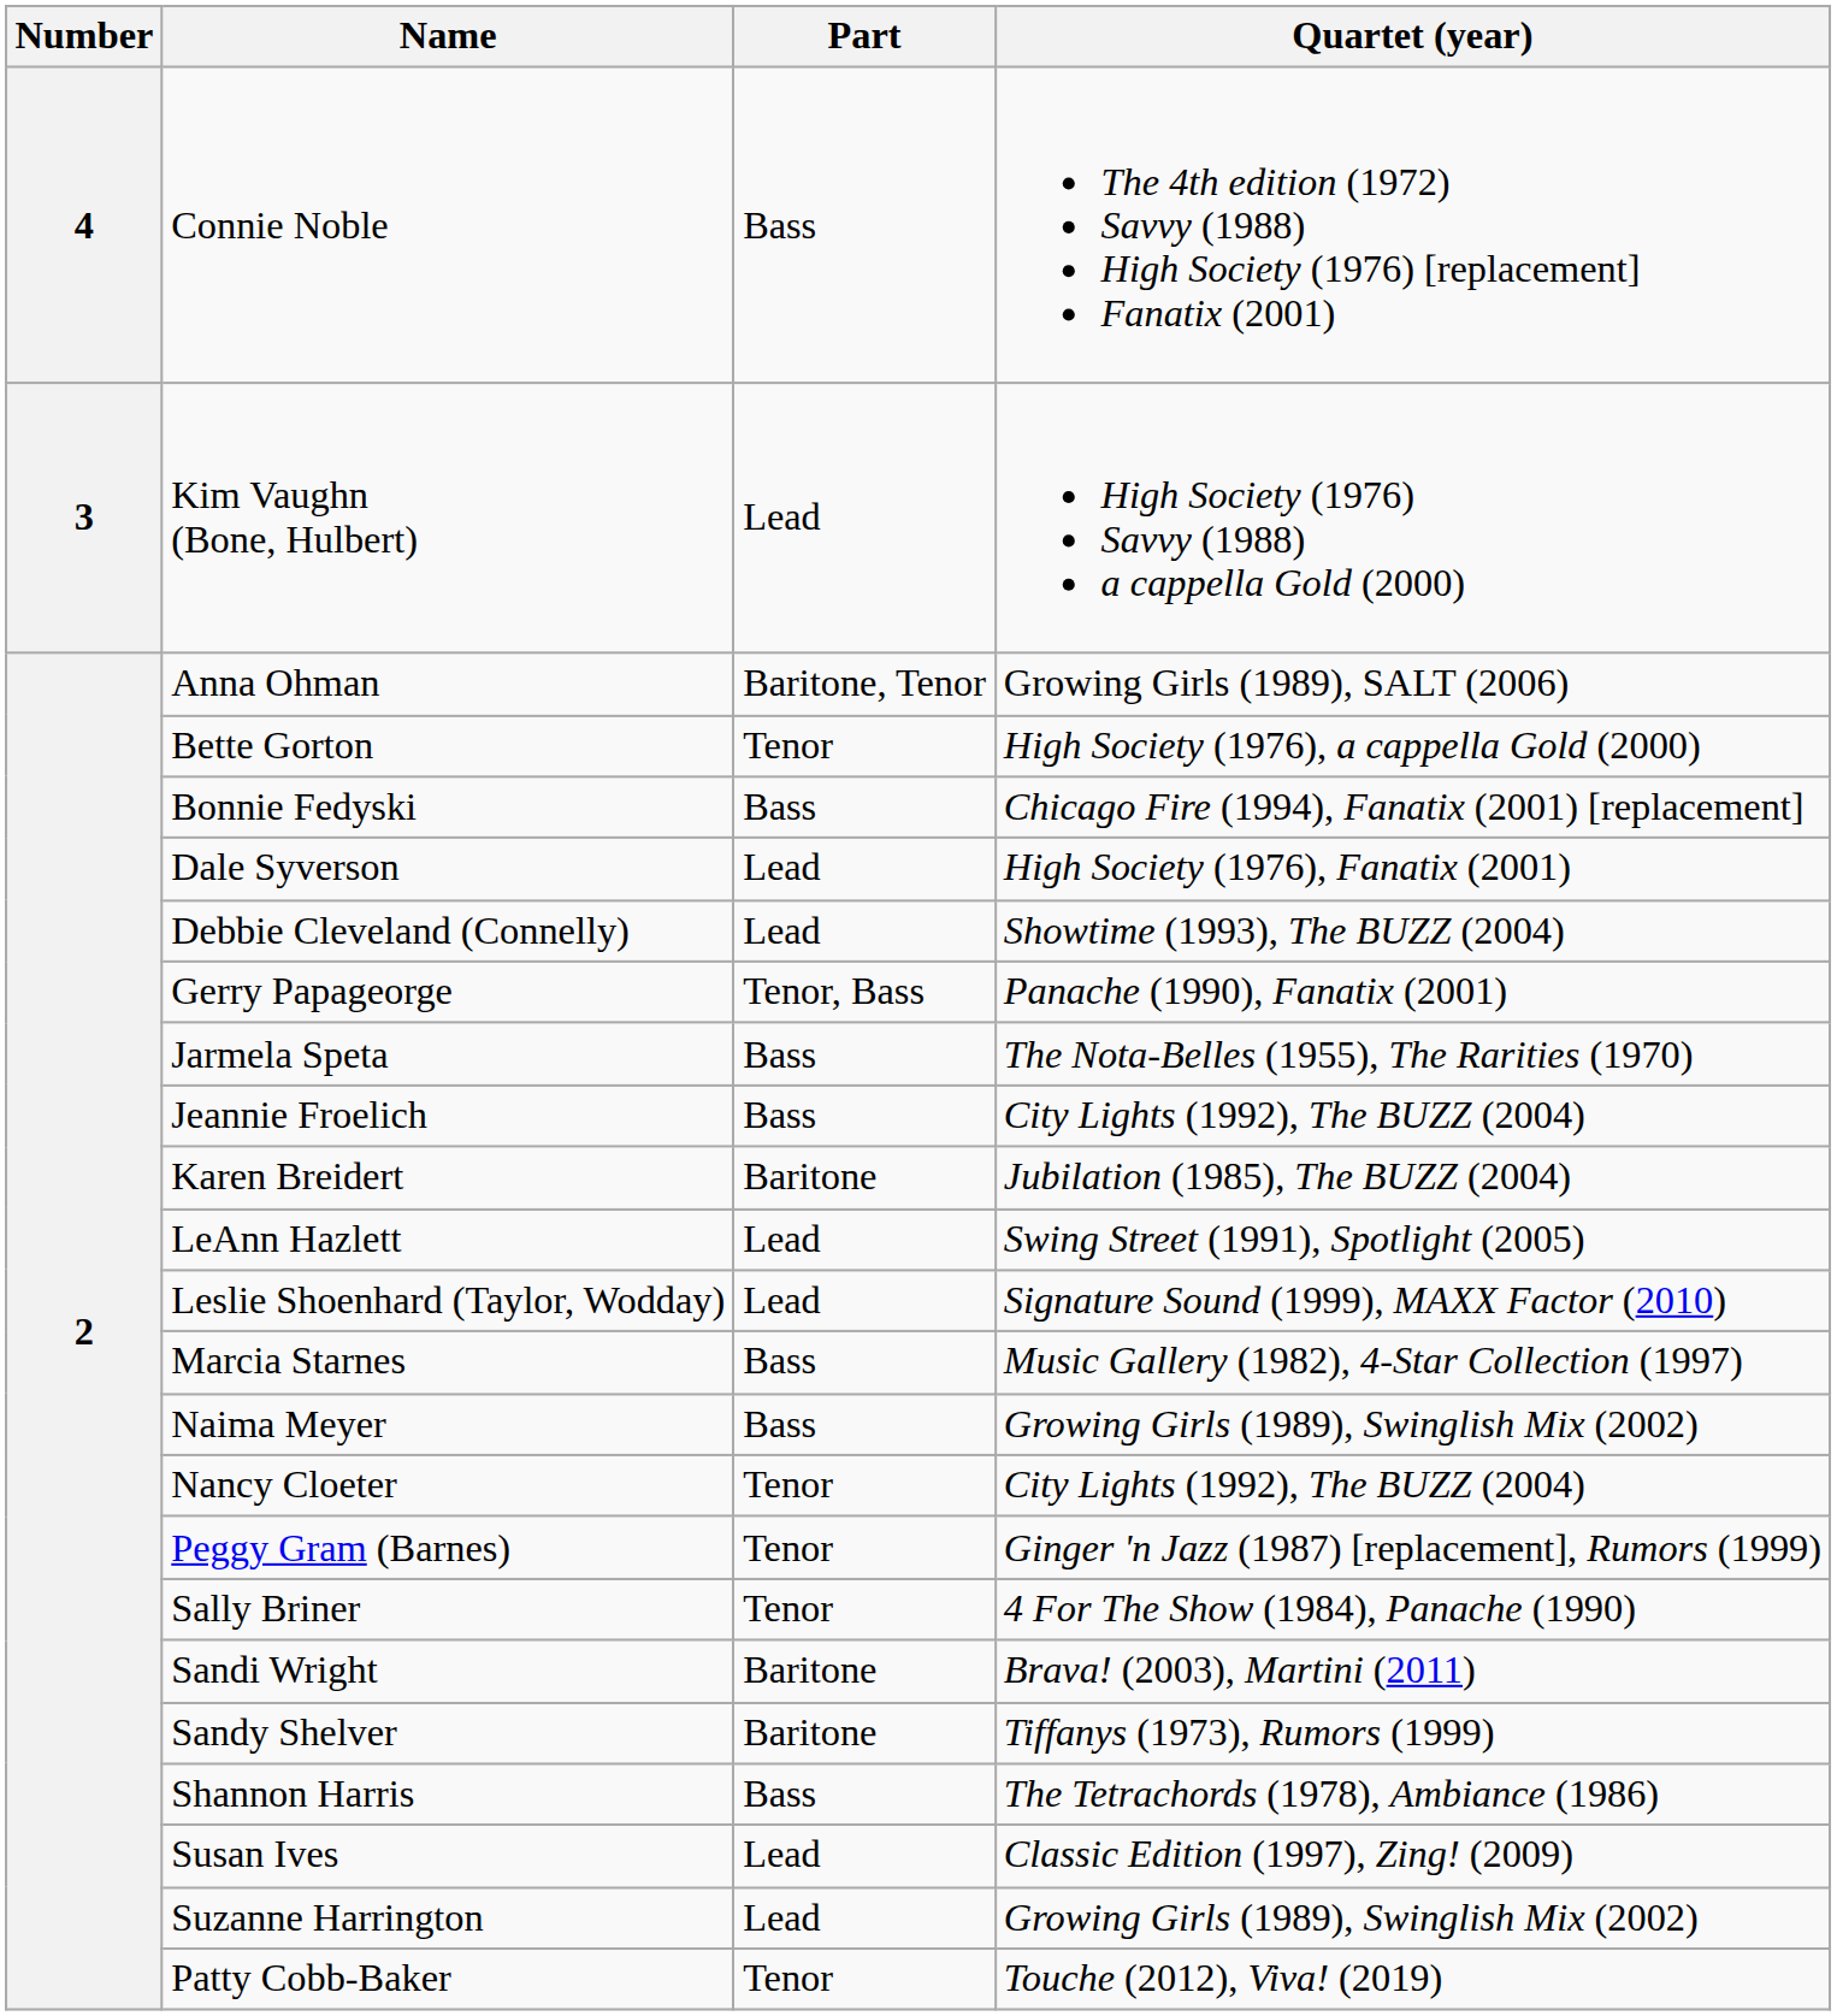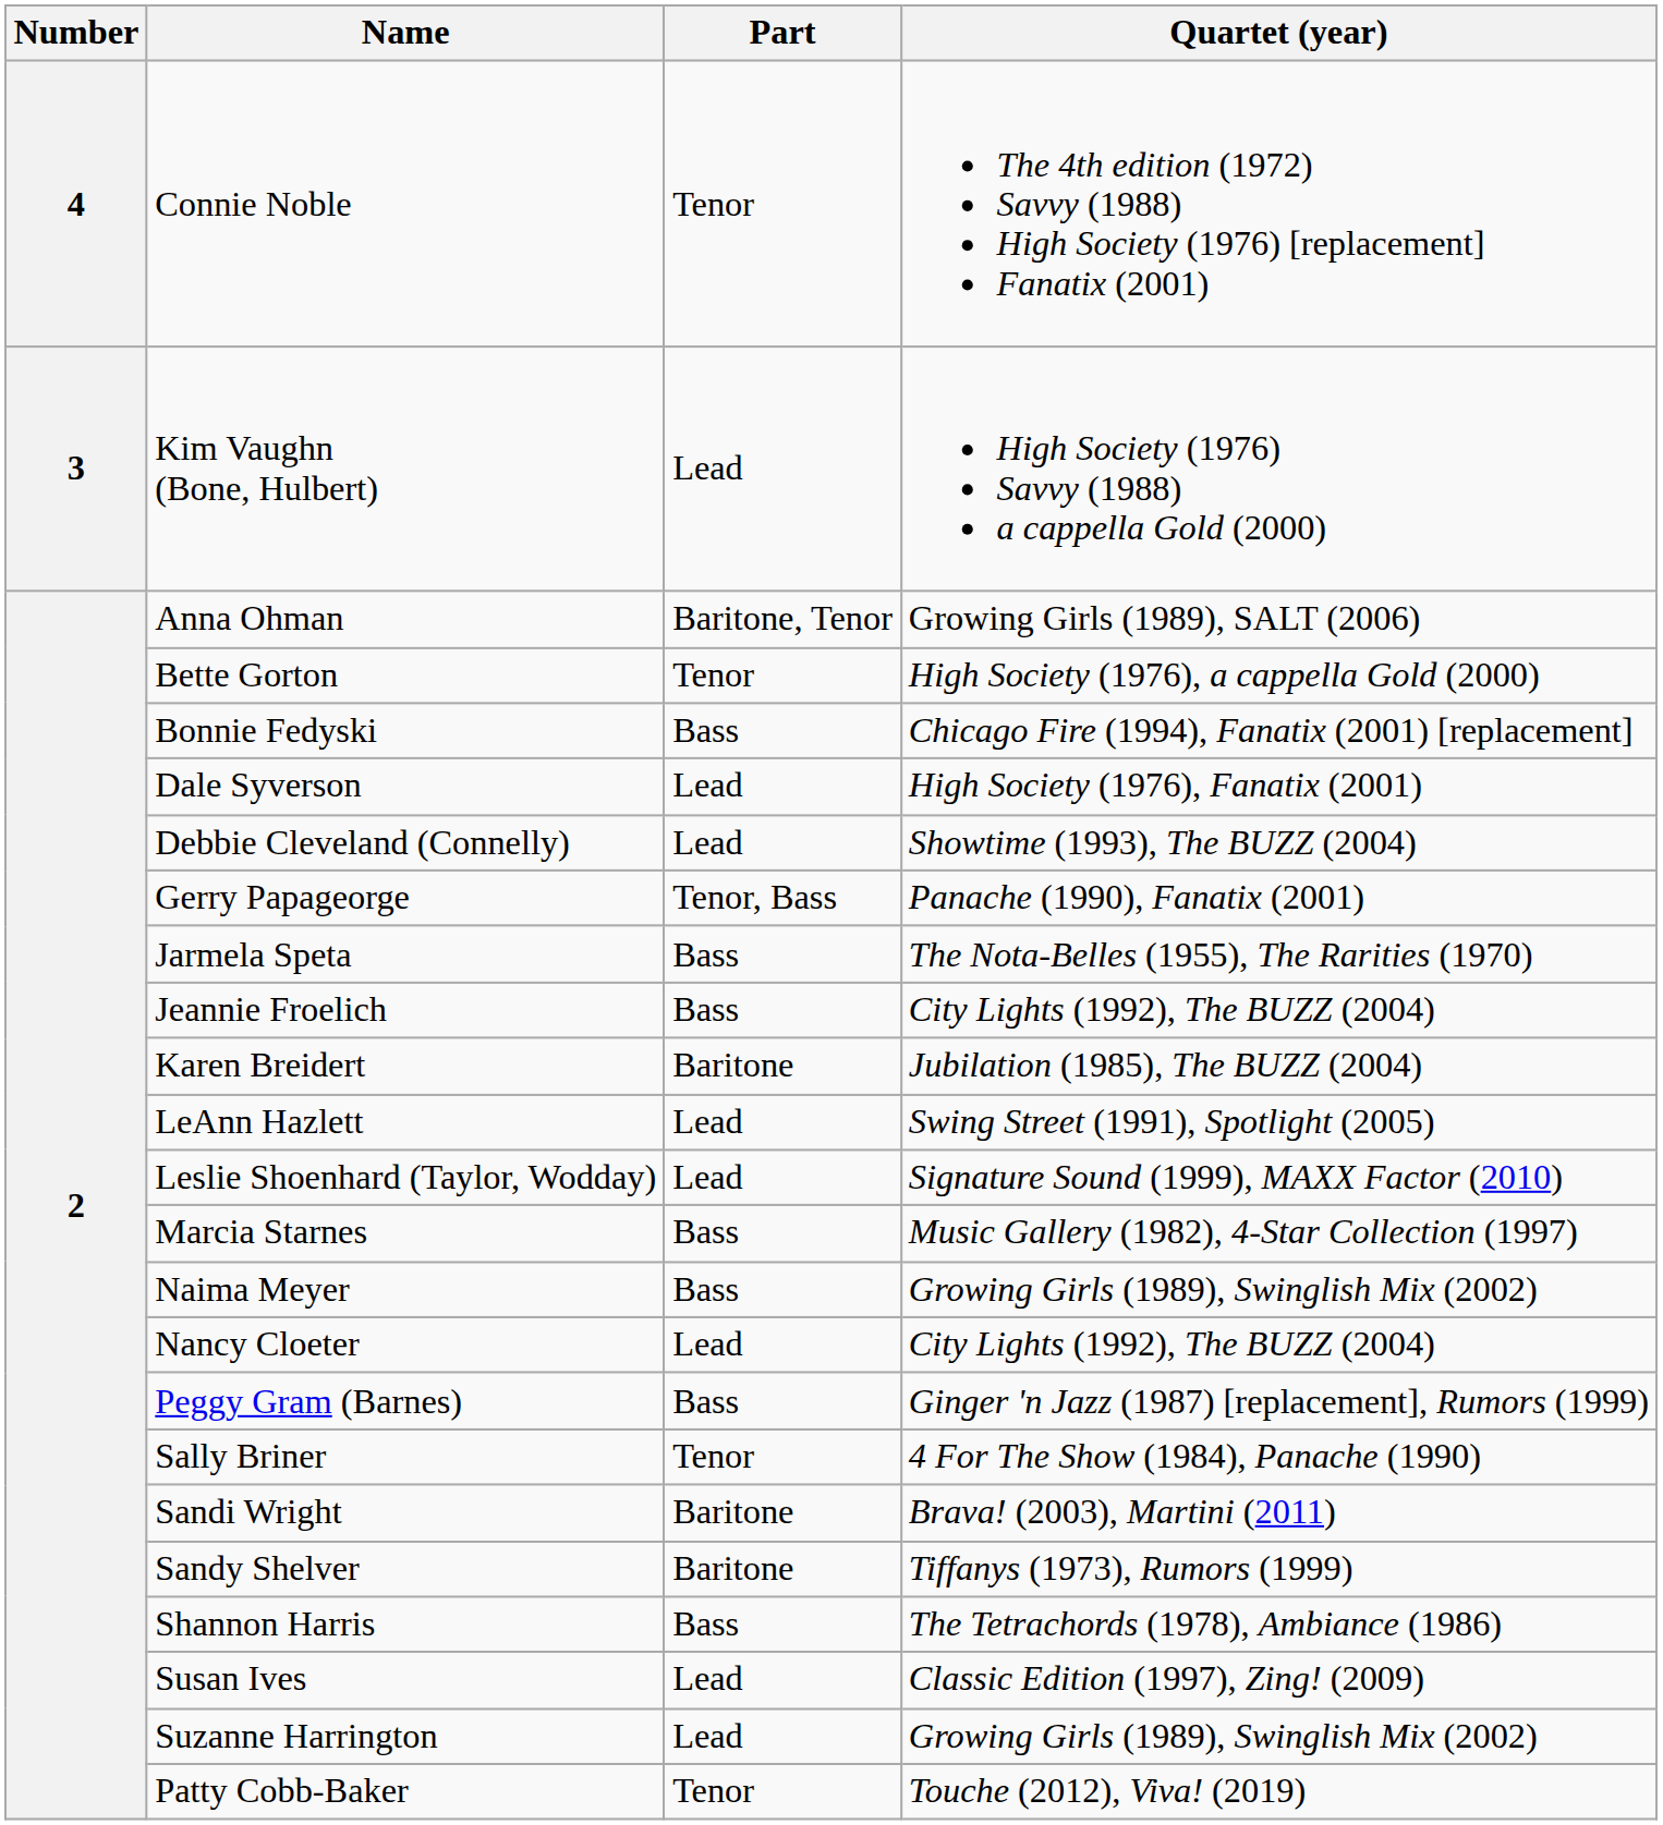Connie Noble | Part: Bass -> Tenor
Nancy Cloeter | Part: Tenor -> Lead
Peggy Gram (Barnes) | Part: Tenor -> Bass
